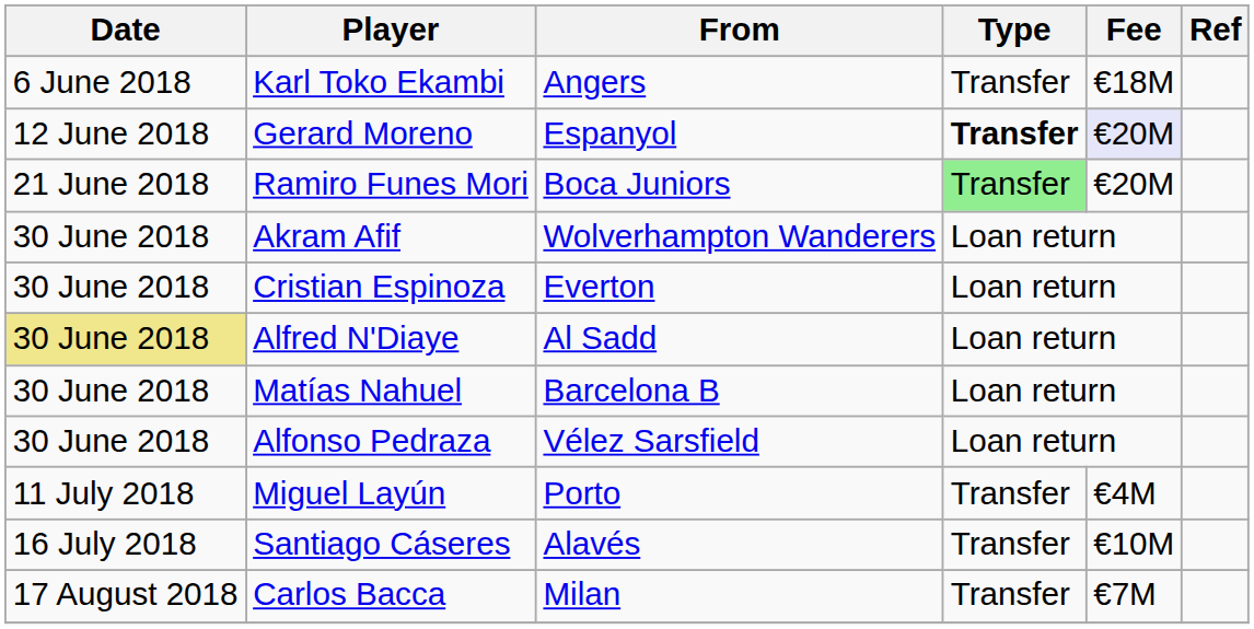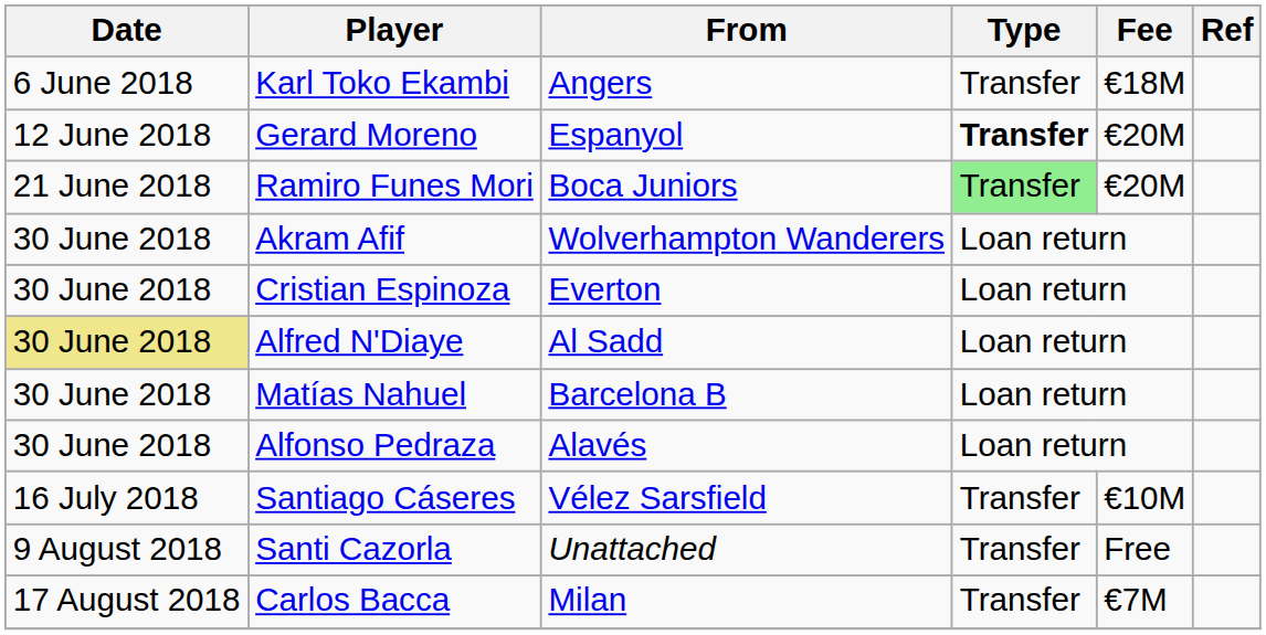Gerard Moreno | Fee: lavender background -> no background
Alfonso Pedraza | From: Vélez Sarsfield -> Alavés
- row: 11 July 2018 | Miguel Layún | Porto | Transfer | €4M
Santiago Cáseres | From: Alavés -> Vélez Sarsfield
+ row: 9 August 2018 | Santi Cazorla | Unattached | Transfer | Free
